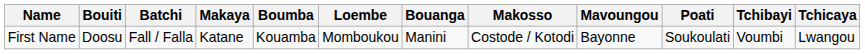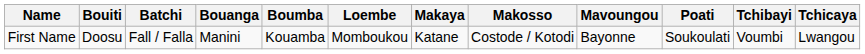columns swapped: Bouanga <-> Makaya
